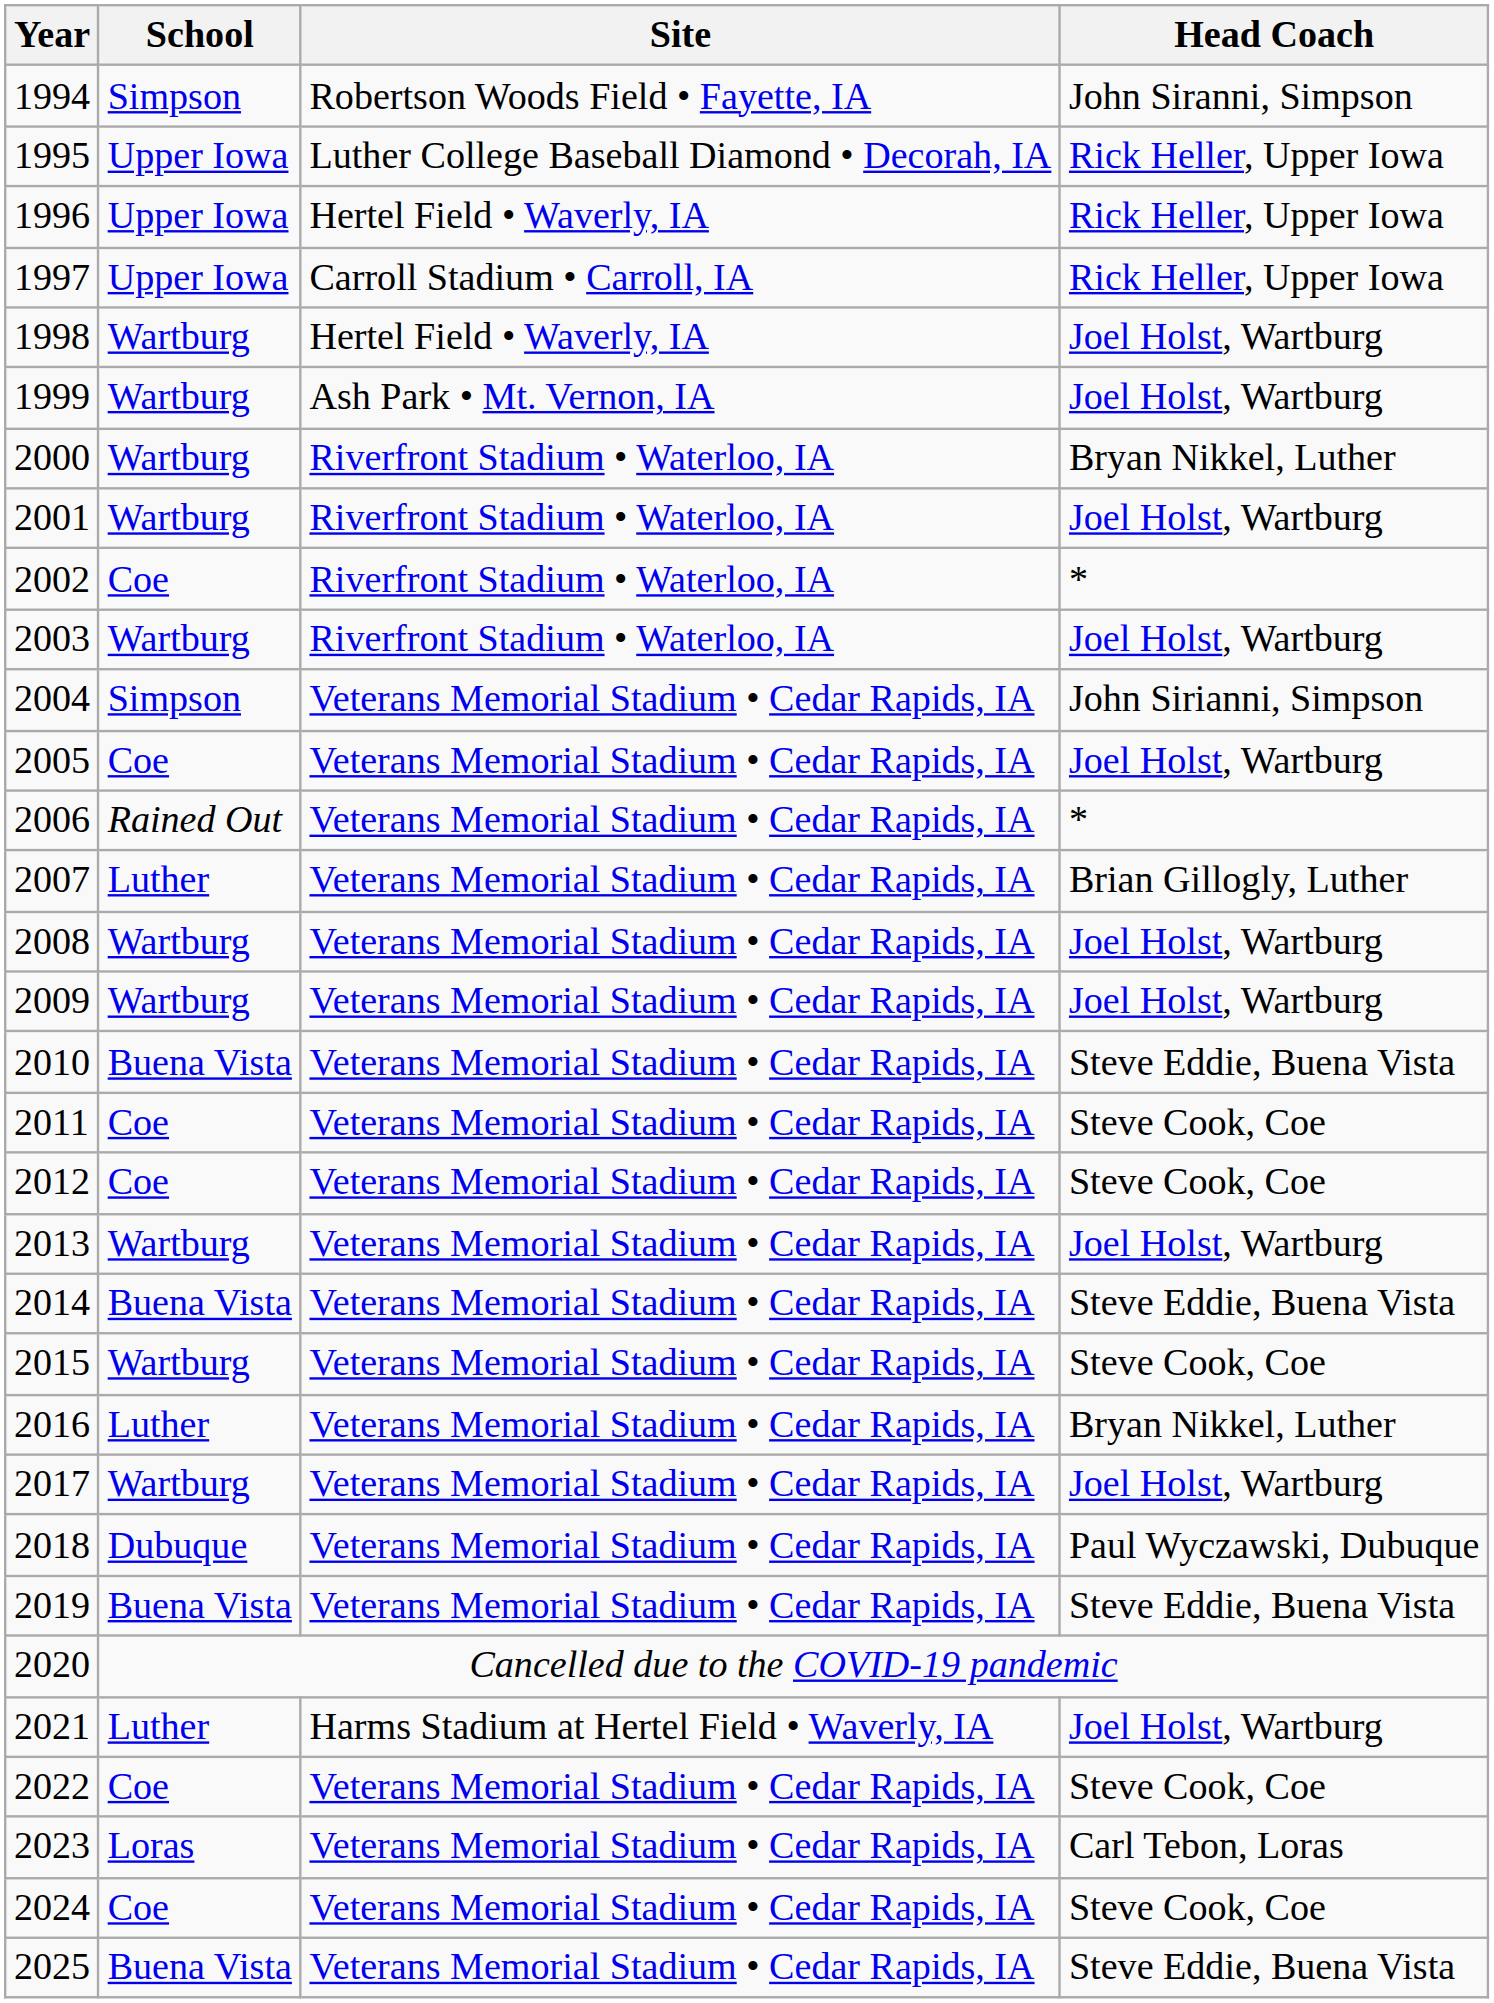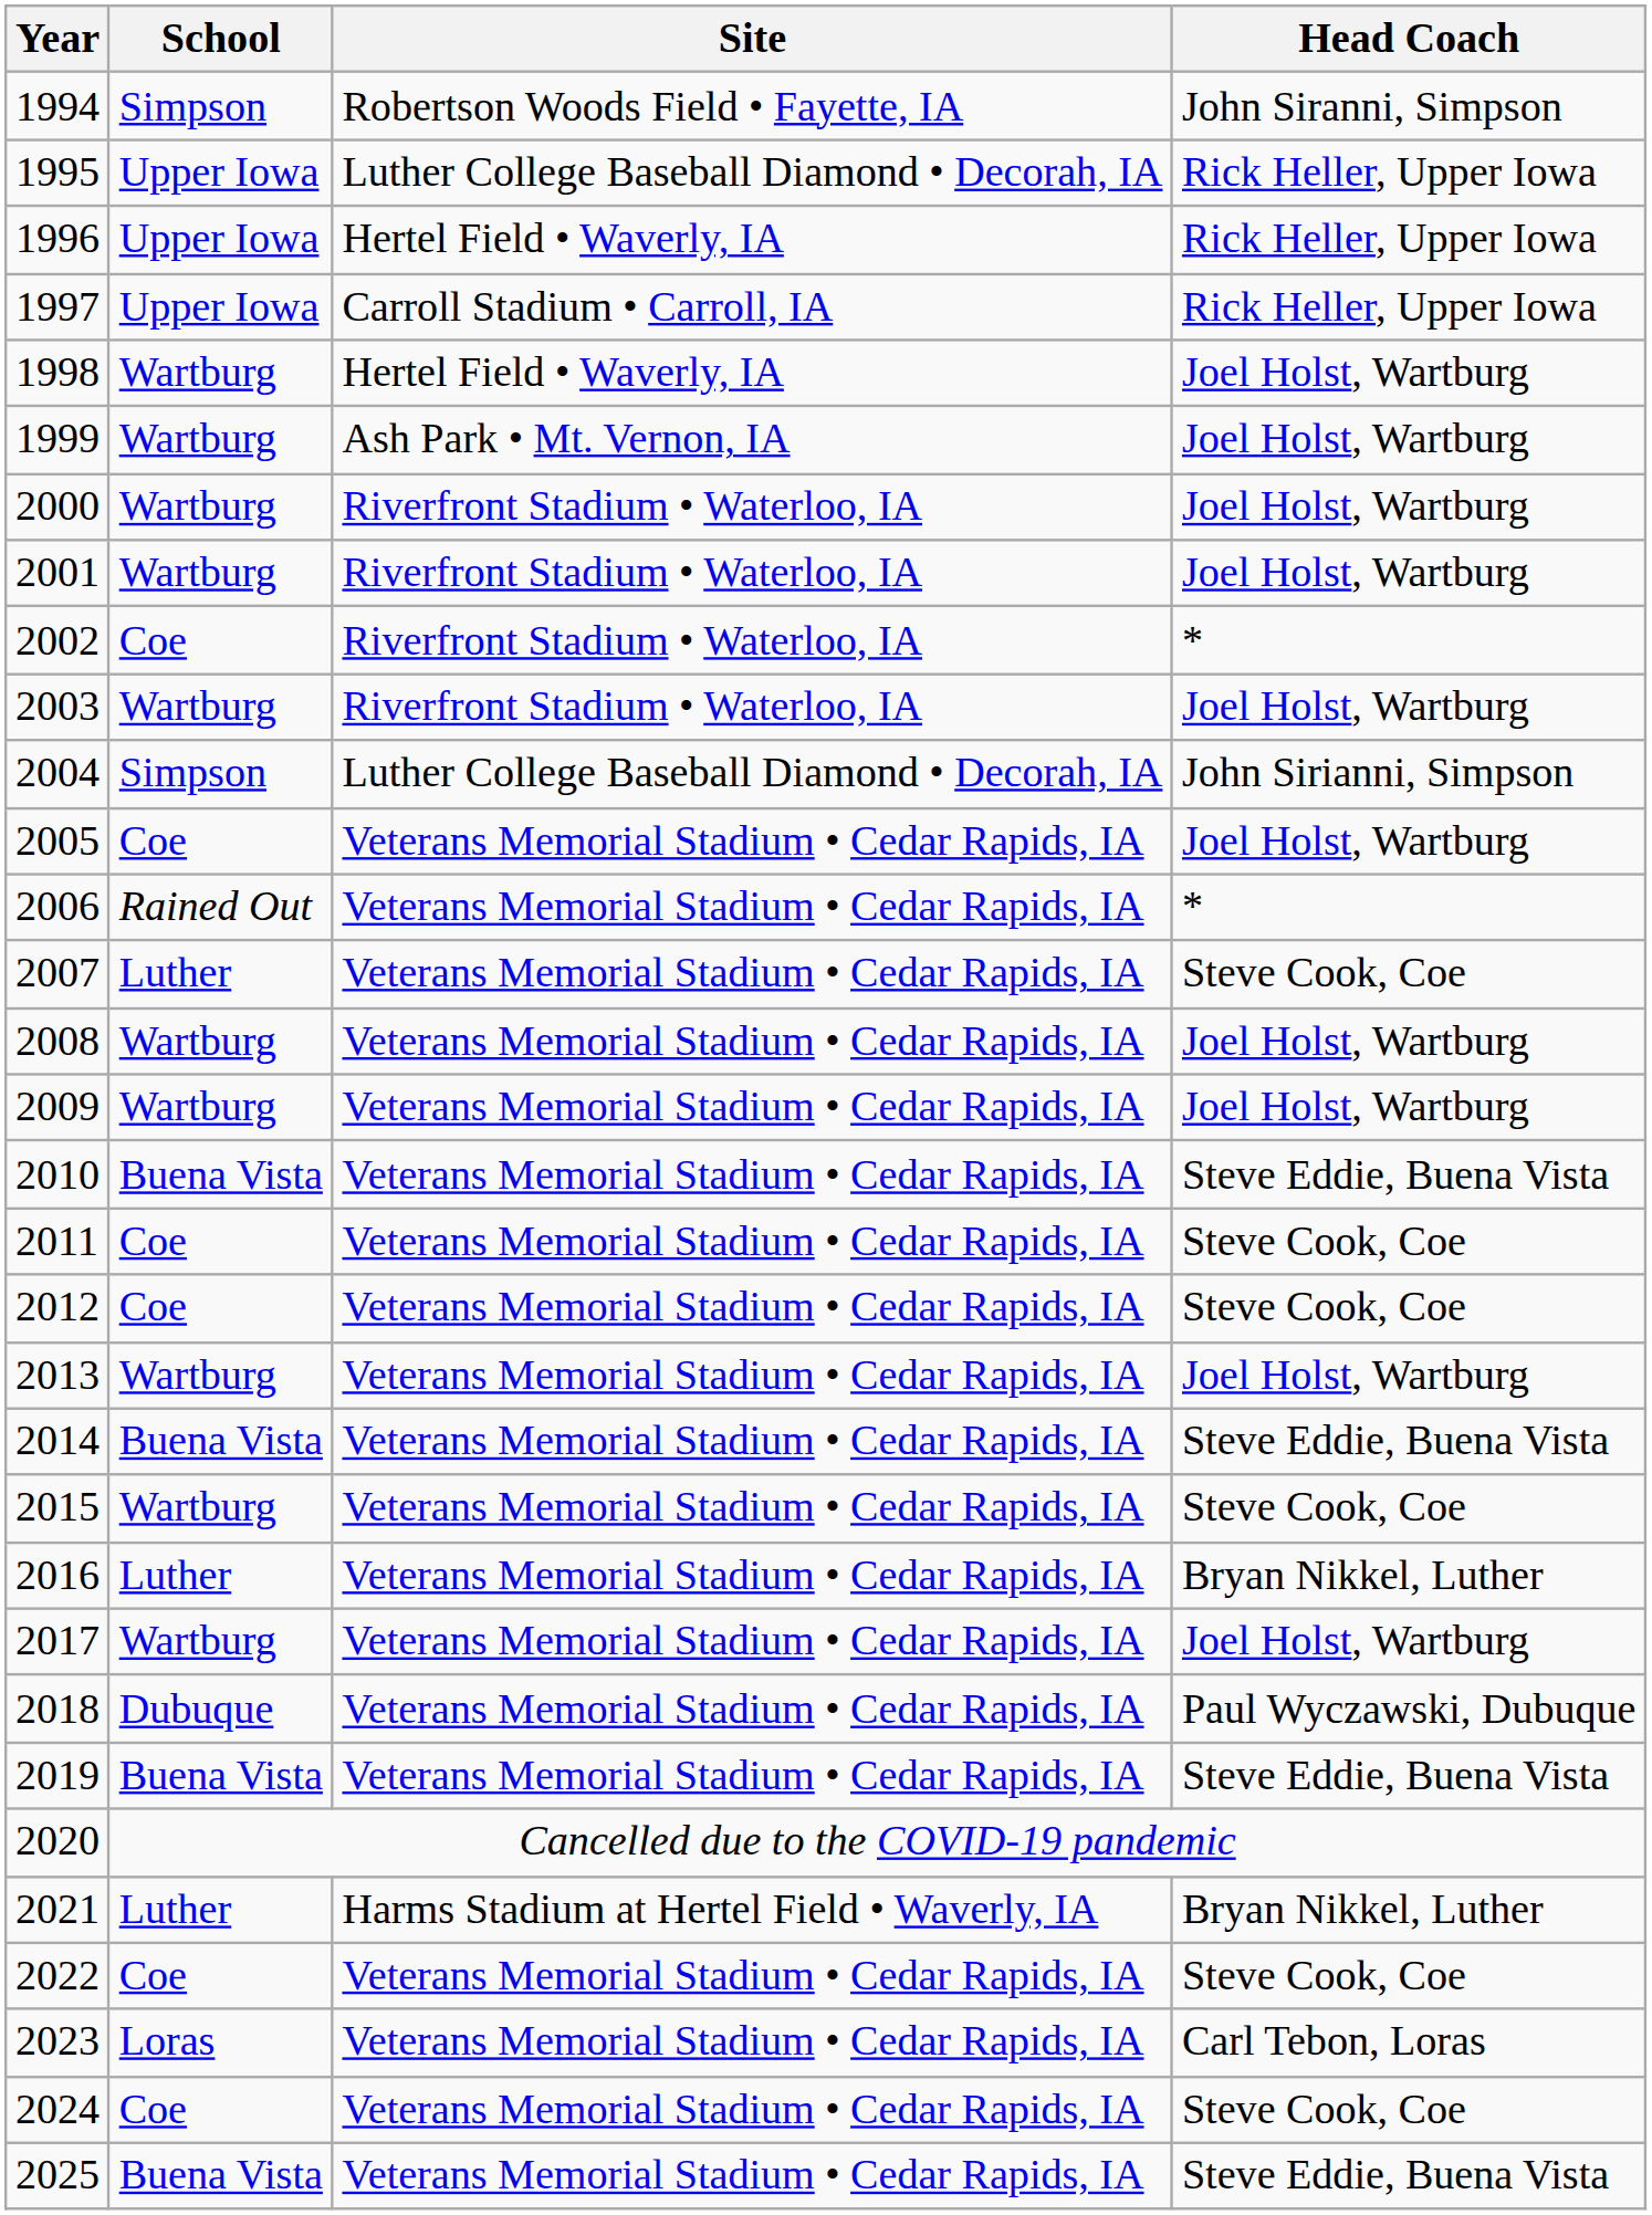2000 | Head Coach: Bryan Nikkel, Luther -> Joel Holst, Wartburg
2004 | Site: Veterans Memorial Stadium • Cedar Rapids, IA -> Luther College Baseball Diamond • Decorah, IA
2007 | Head Coach: Brian Gillogly, Luther -> Steve Cook, Coe
2021 | Head Coach: Joel Holst, Wartburg -> Bryan Nikkel, Luther
